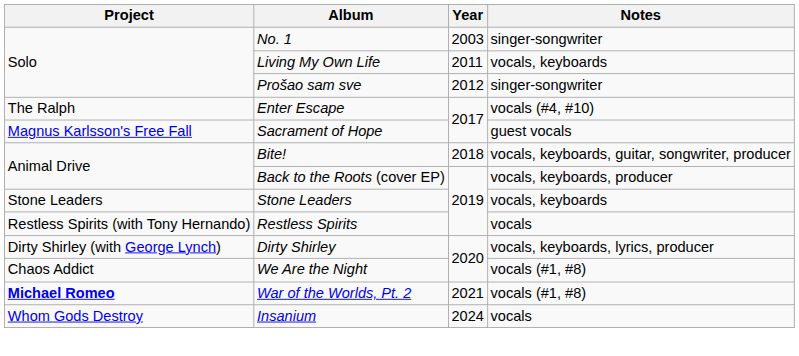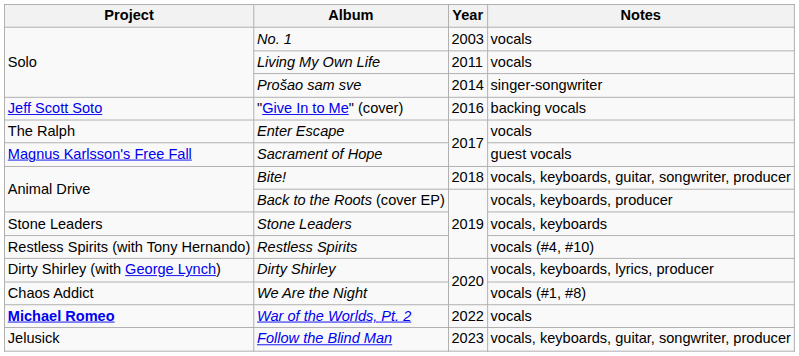No. 1 | Notes: singer-songwriter -> vocals
Living My Own Life | Notes: vocals, keyboards -> vocals
Prošao sam sve | Year: 2012 -> 2014
+ row: Jeff Scott Soto | "Give In to Me" (cover) | 2016 | backing vocals
Enter Escape | Notes: vocals (#4, #10) -> vocals
Restless Spirits | Notes: vocals -> vocals (#4, #10)
War of the Worlds, Pt. 2 | Year: 2021 -> 2022
War of the Worlds, Pt. 2 | Notes: vocals (#1, #8) -> vocals
+ row: Jelusick | Follow the Blind Man | 2023 | vocals, keyboards, guitar, songwriter, producer
- row: Whom Gods Destroy | Insanium | 2024 | vocals
